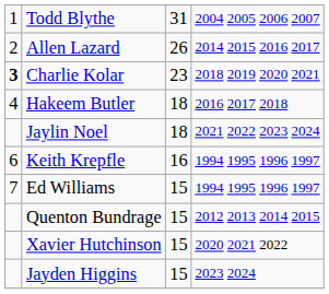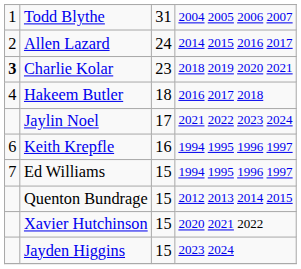Allen Lazard | column 3: 26 -> 24
Jaylin Noel | column 3: 18 -> 17
